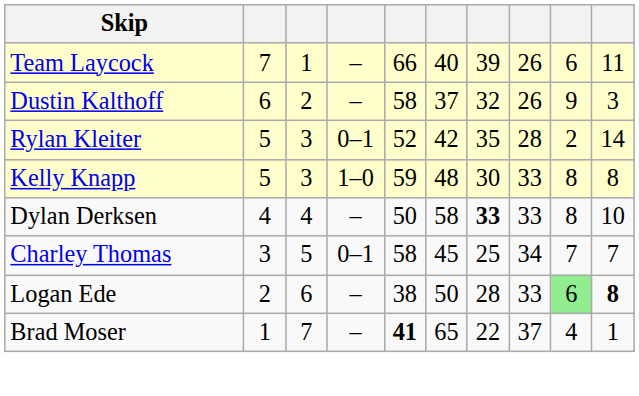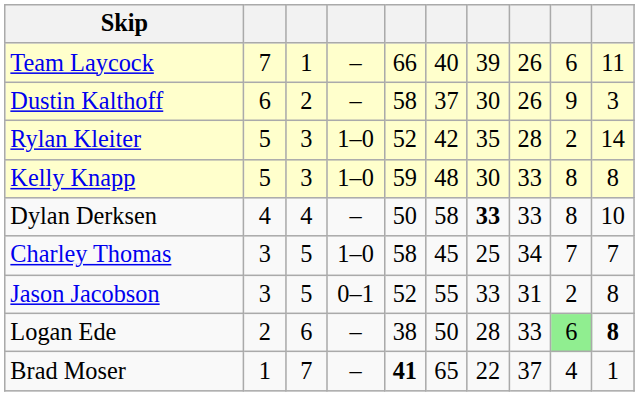Dustin Kalthoff | column 7: 32 -> 30
Rylan Kleiter | column 4: 0–1 -> 1–0
Charley Thomas | column 4: 0–1 -> 1–0
+ row: Jason Jacobson | 3 | 5 | 0–1 | 52 | 55 | 33 | 31 | 2 | 8
